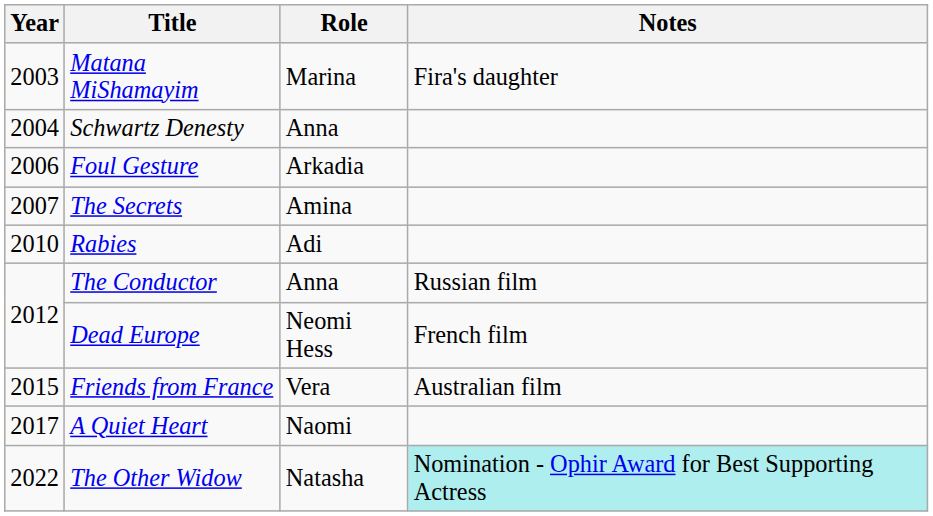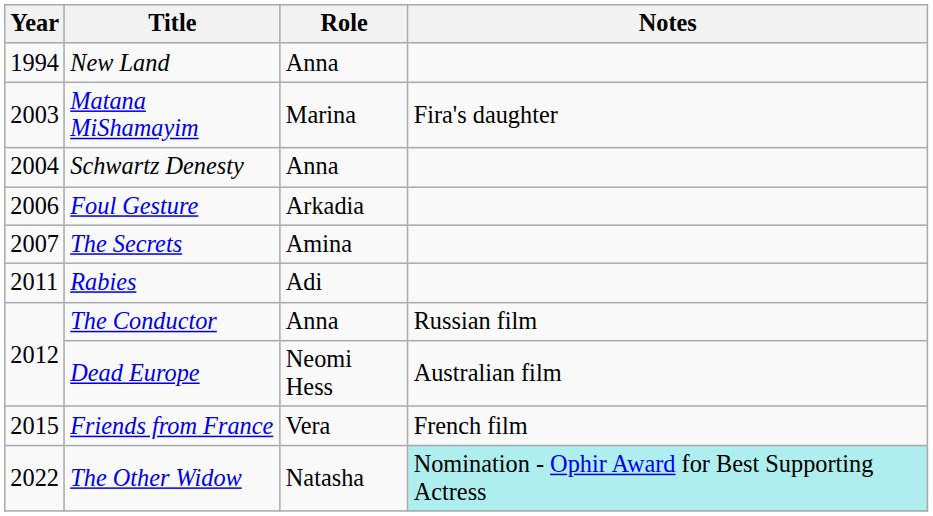+ row: 1994 | New Land | Anna
Rabies | Year: 2010 -> 2011
Dead Europe | Notes: French film -> Australian film
Friends from France | Notes: Australian film -> French film
- row: 2017 | A Quiet Heart | Naomi
